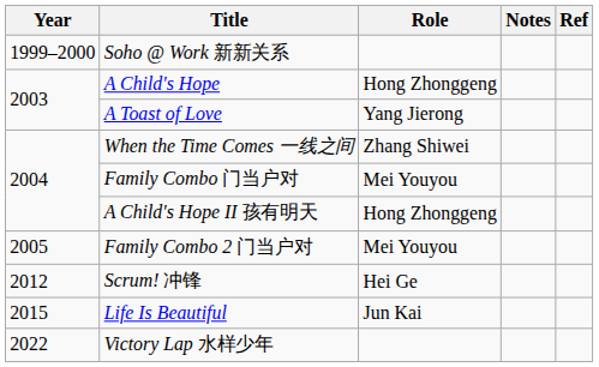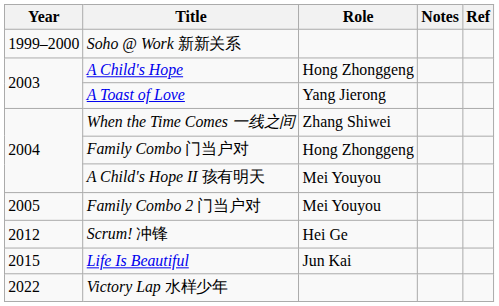Family Combo 门当户对 | Role: Mei Youyou -> Hong Zhonggeng
A Child's Hope II 孩有明天 | Role: Hong Zhonggeng -> Mei Youyou
